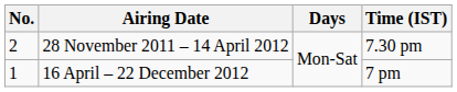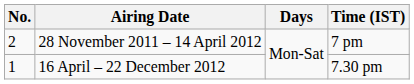28 November 2011 – 14 April 2012 | Time (IST): 7.30 pm -> 7 pm
16 April – 22 December 2012 | Time (IST): 7 pm -> 7.30 pm
